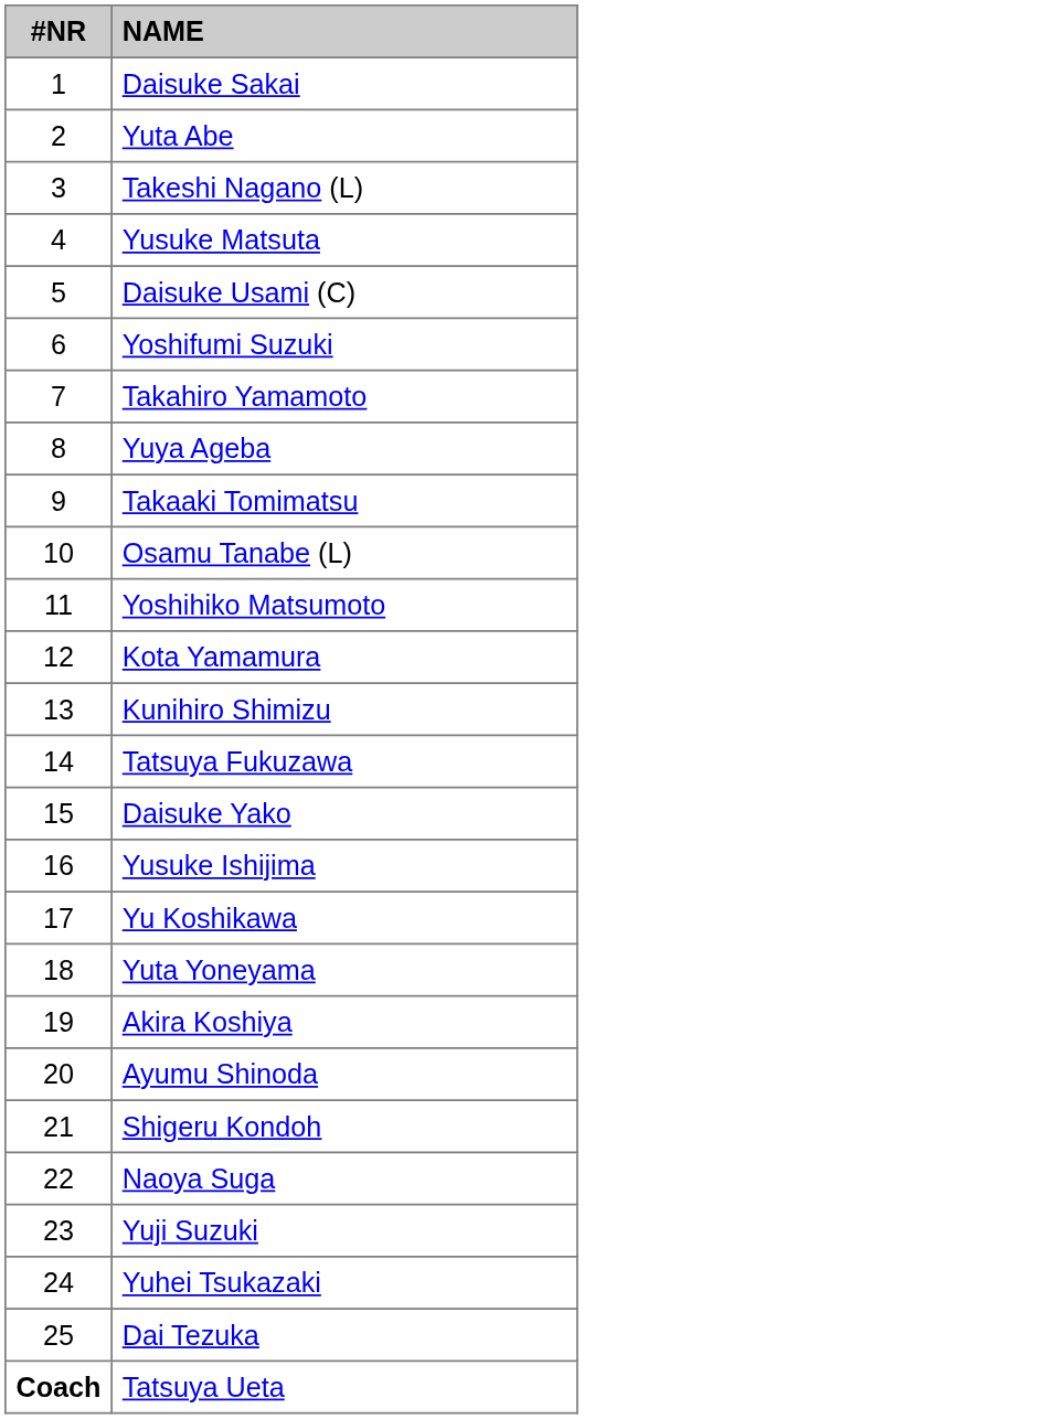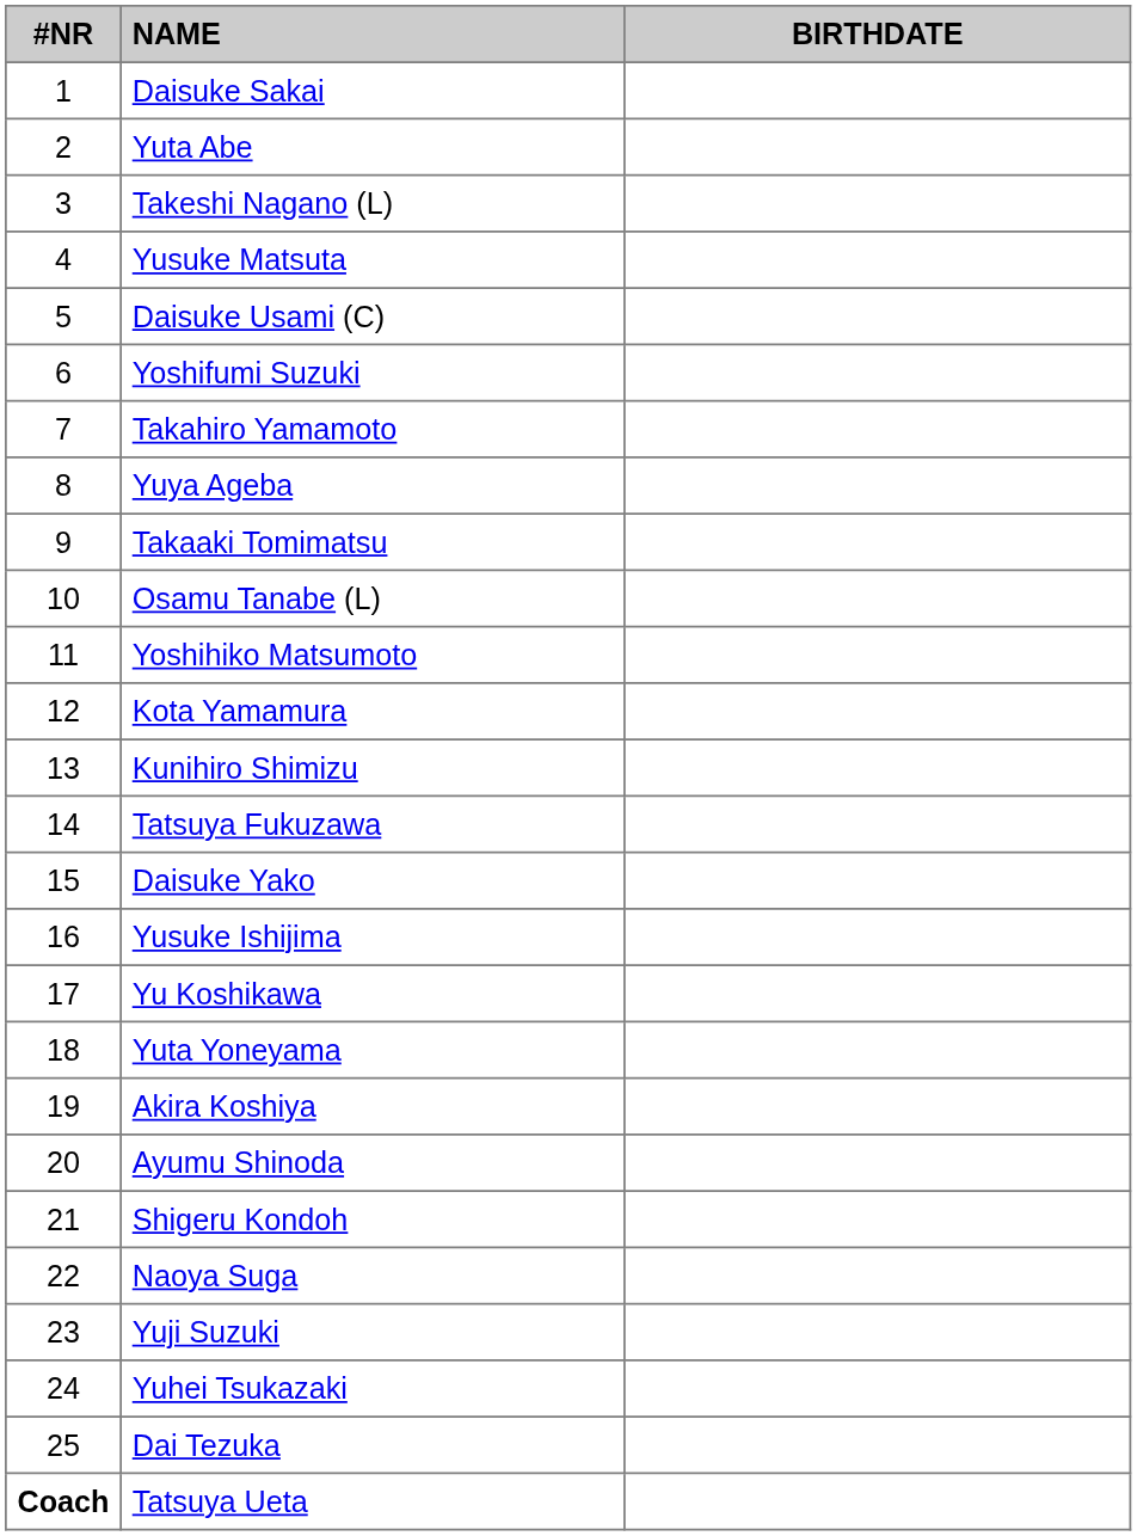+ column: BIRTHDATE
